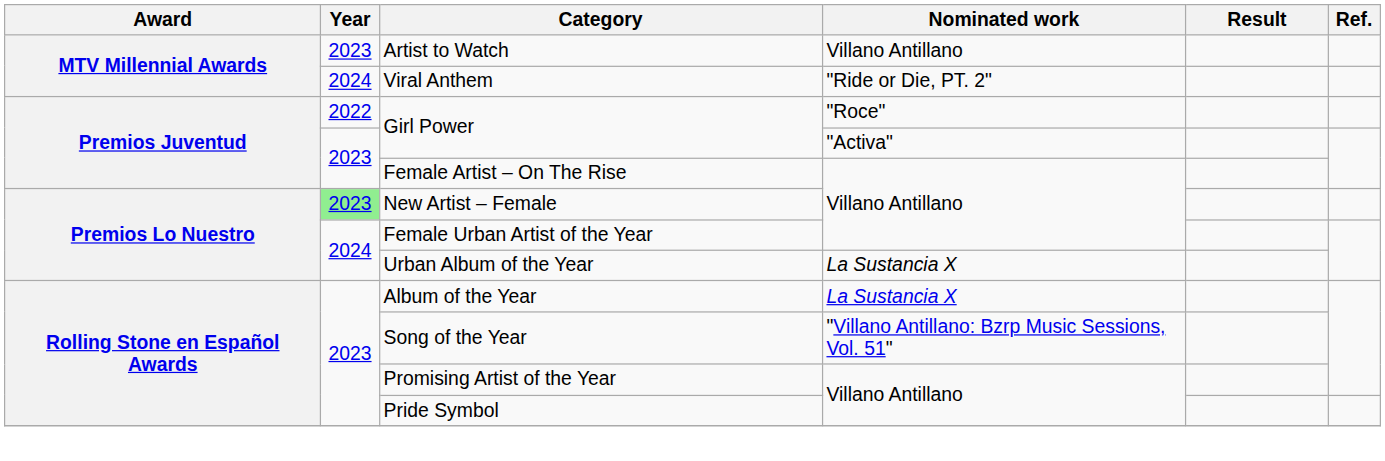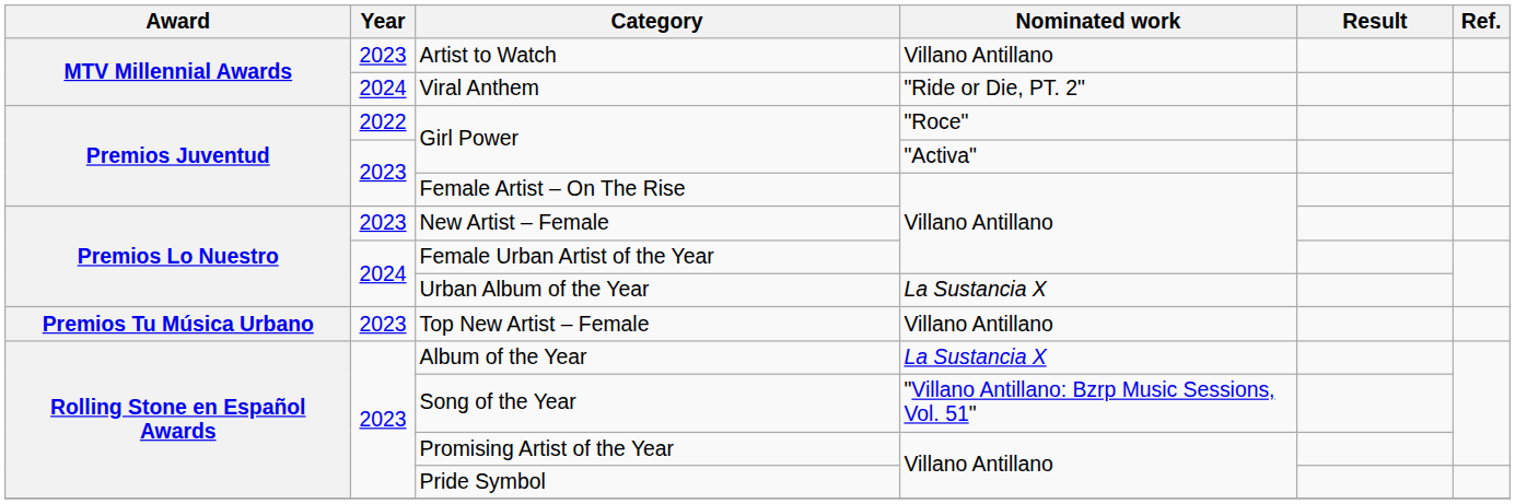New Artist – Female | Year: lightgreen background -> no background
+ row: Premios Tu Música Urbano | 2023 | Top New Artist – Female | Villano Antillano
